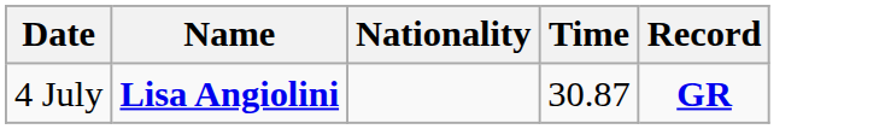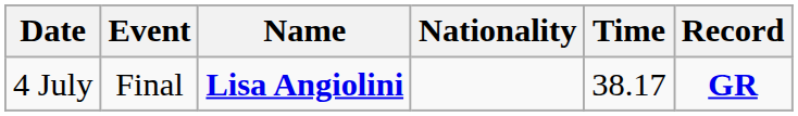+ column: Event | Final
4 July | Time: 30.87 -> 38.17
